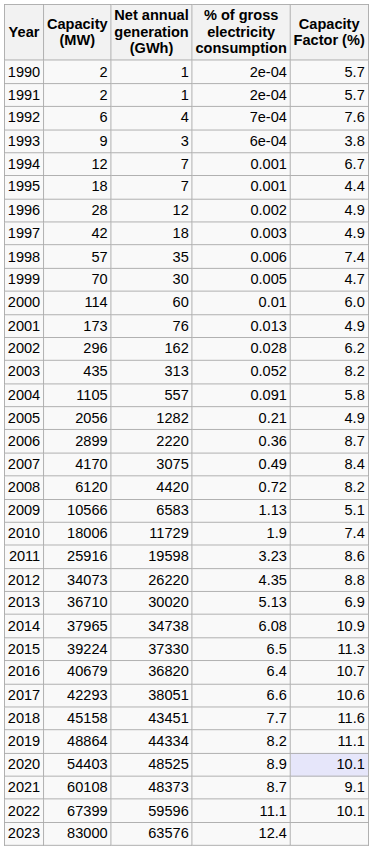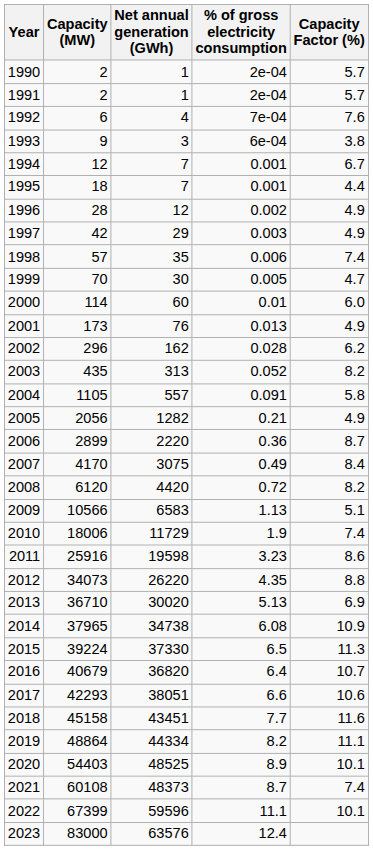1997 | Net annual generation (GWh): 18 -> 29
2020 | Capacity Factor (%): lavender background -> no background
2021 | Capacity Factor (%): 9.1 -> 7.4
